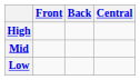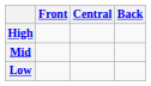columns swapped: Central <-> Back
